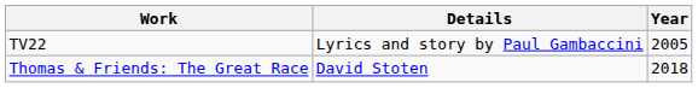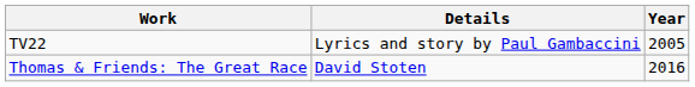Thomas & Friends: The Great Race | Year: 2018 -> 2016
